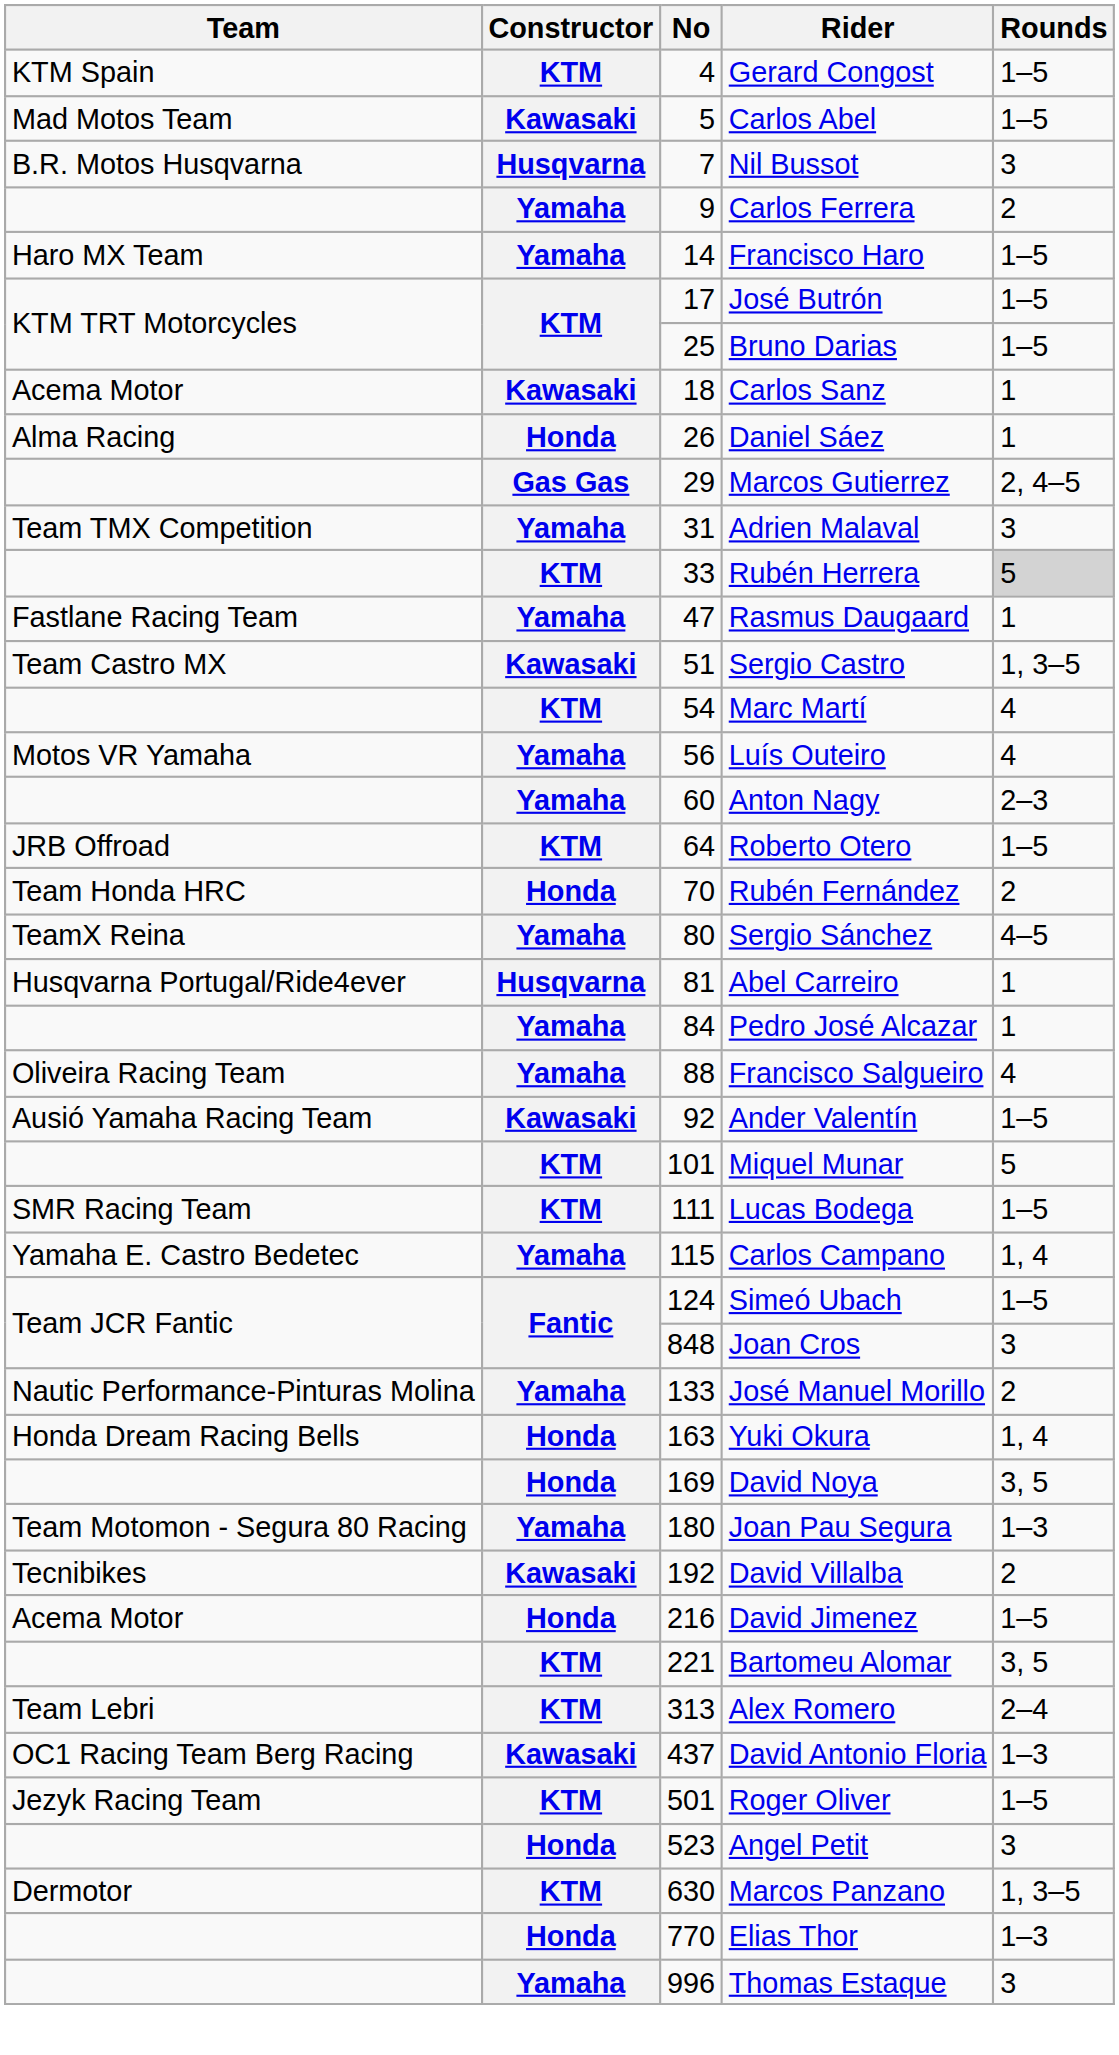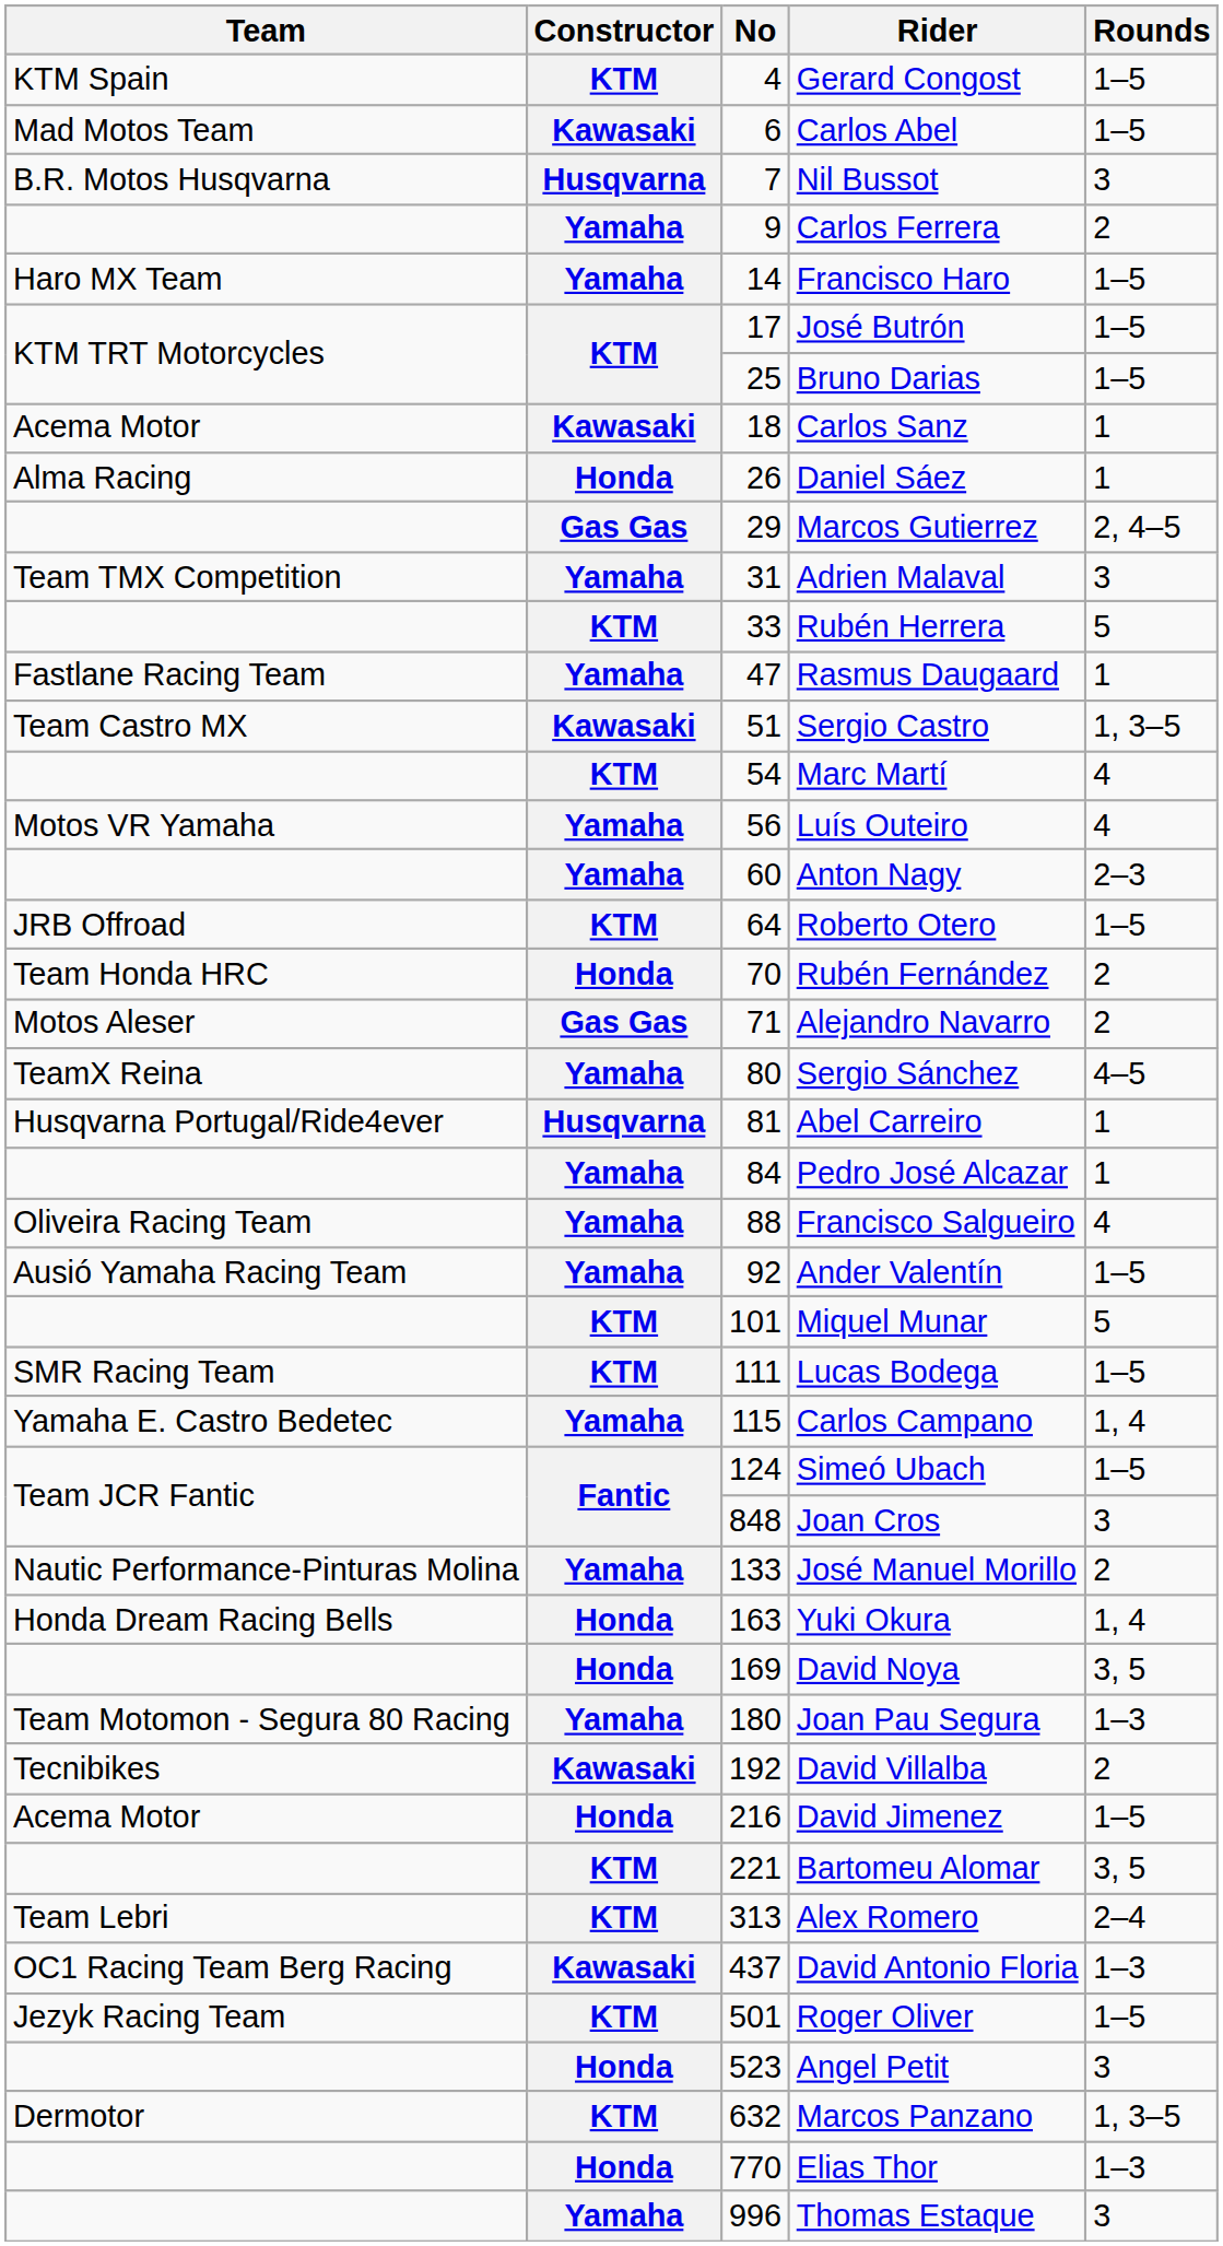Carlos Abel | No: 5 -> 6
Rubén Herrera | Rounds: lightgrey background -> no background
+ row: Motos Aleser | Gas Gas | 71 | Alejandro Navarro | 2
Ander Valentín | Constructor: Kawasaki -> Yamaha
Marcos Panzano | No: 630 -> 632
